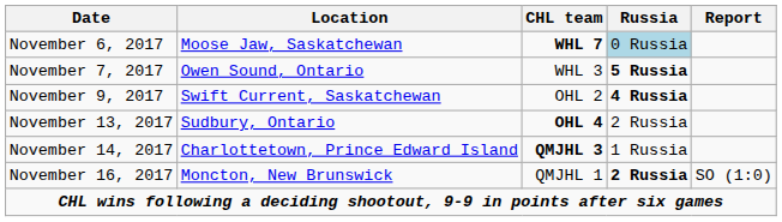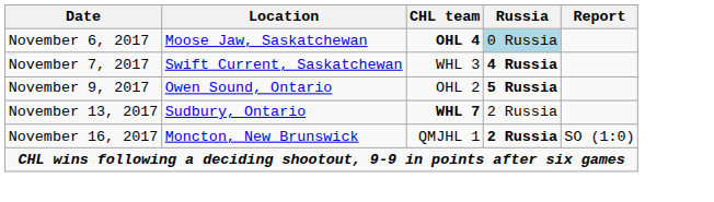November 6, 2017 | CHL team: WHL 7 -> OHL 4
November 7, 2017 | Location: Owen Sound, Ontario -> Swift Current, Saskatchewan
November 7, 2017 | Russia: 5 Russia -> 4 Russia
November 9, 2017 | Location: Swift Current, Saskatchewan -> Owen Sound, Ontario
November 9, 2017 | Russia: 4 Russia -> 5 Russia
November 13, 2017 | CHL team: OHL 4 -> WHL 7
- row: November 14, 2017 | Charlottetown, Prince Edward Island | QMJHL 3 | 1 Russia
